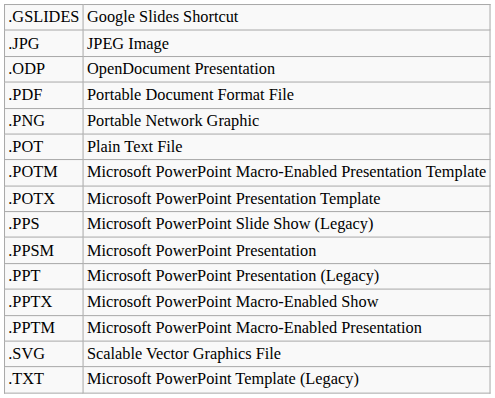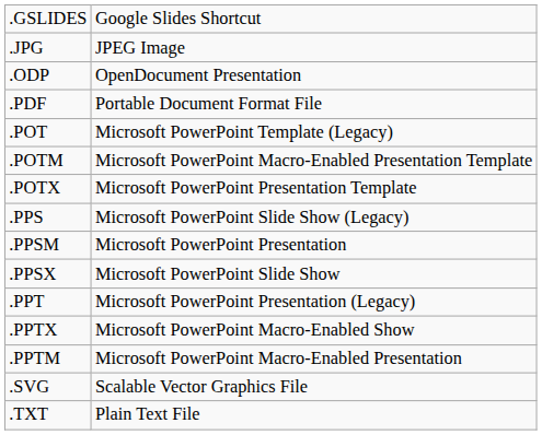- row: .PNG | Portable Network Graphic
.POT | column 2: Plain Text File -> Microsoft PowerPoint Template (Legacy)
+ row: .PPSX | Microsoft PowerPoint Slide Show
.TXT | column 2: Microsoft PowerPoint Template (Legacy) -> Plain Text File
